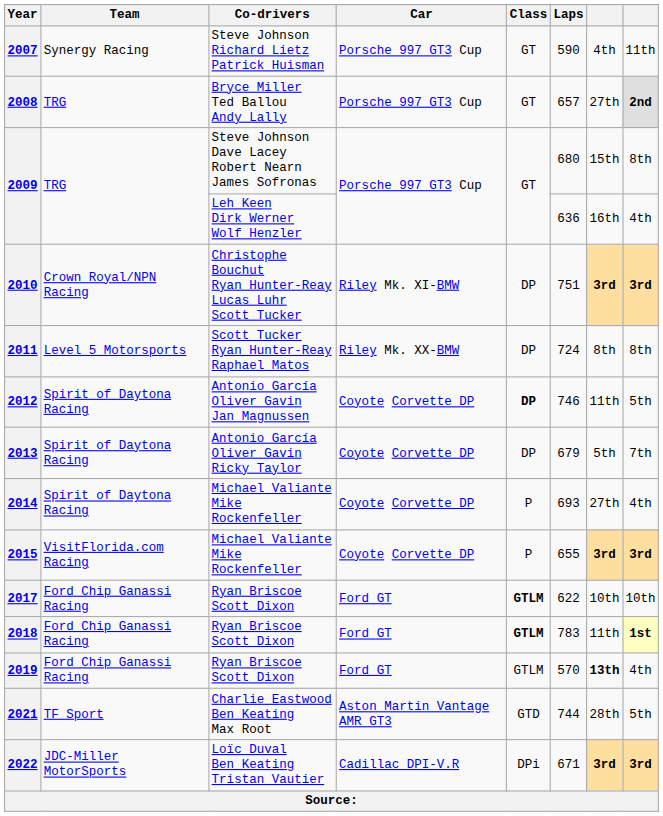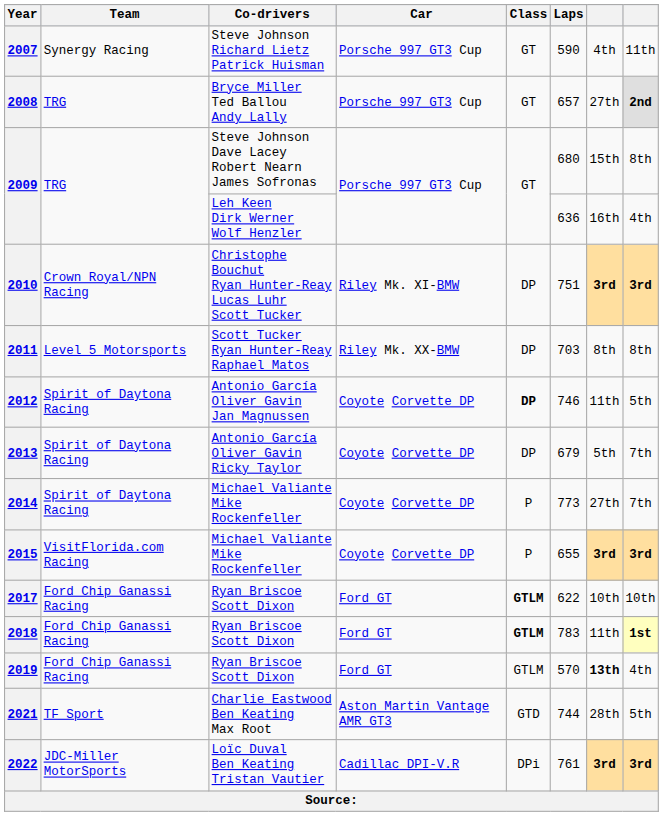2011 | Laps: 724 -> 703
2014 | Laps: 693 -> 773
2014 | column 8: 4th -> 7th
2022 | Laps: 671 -> 761
